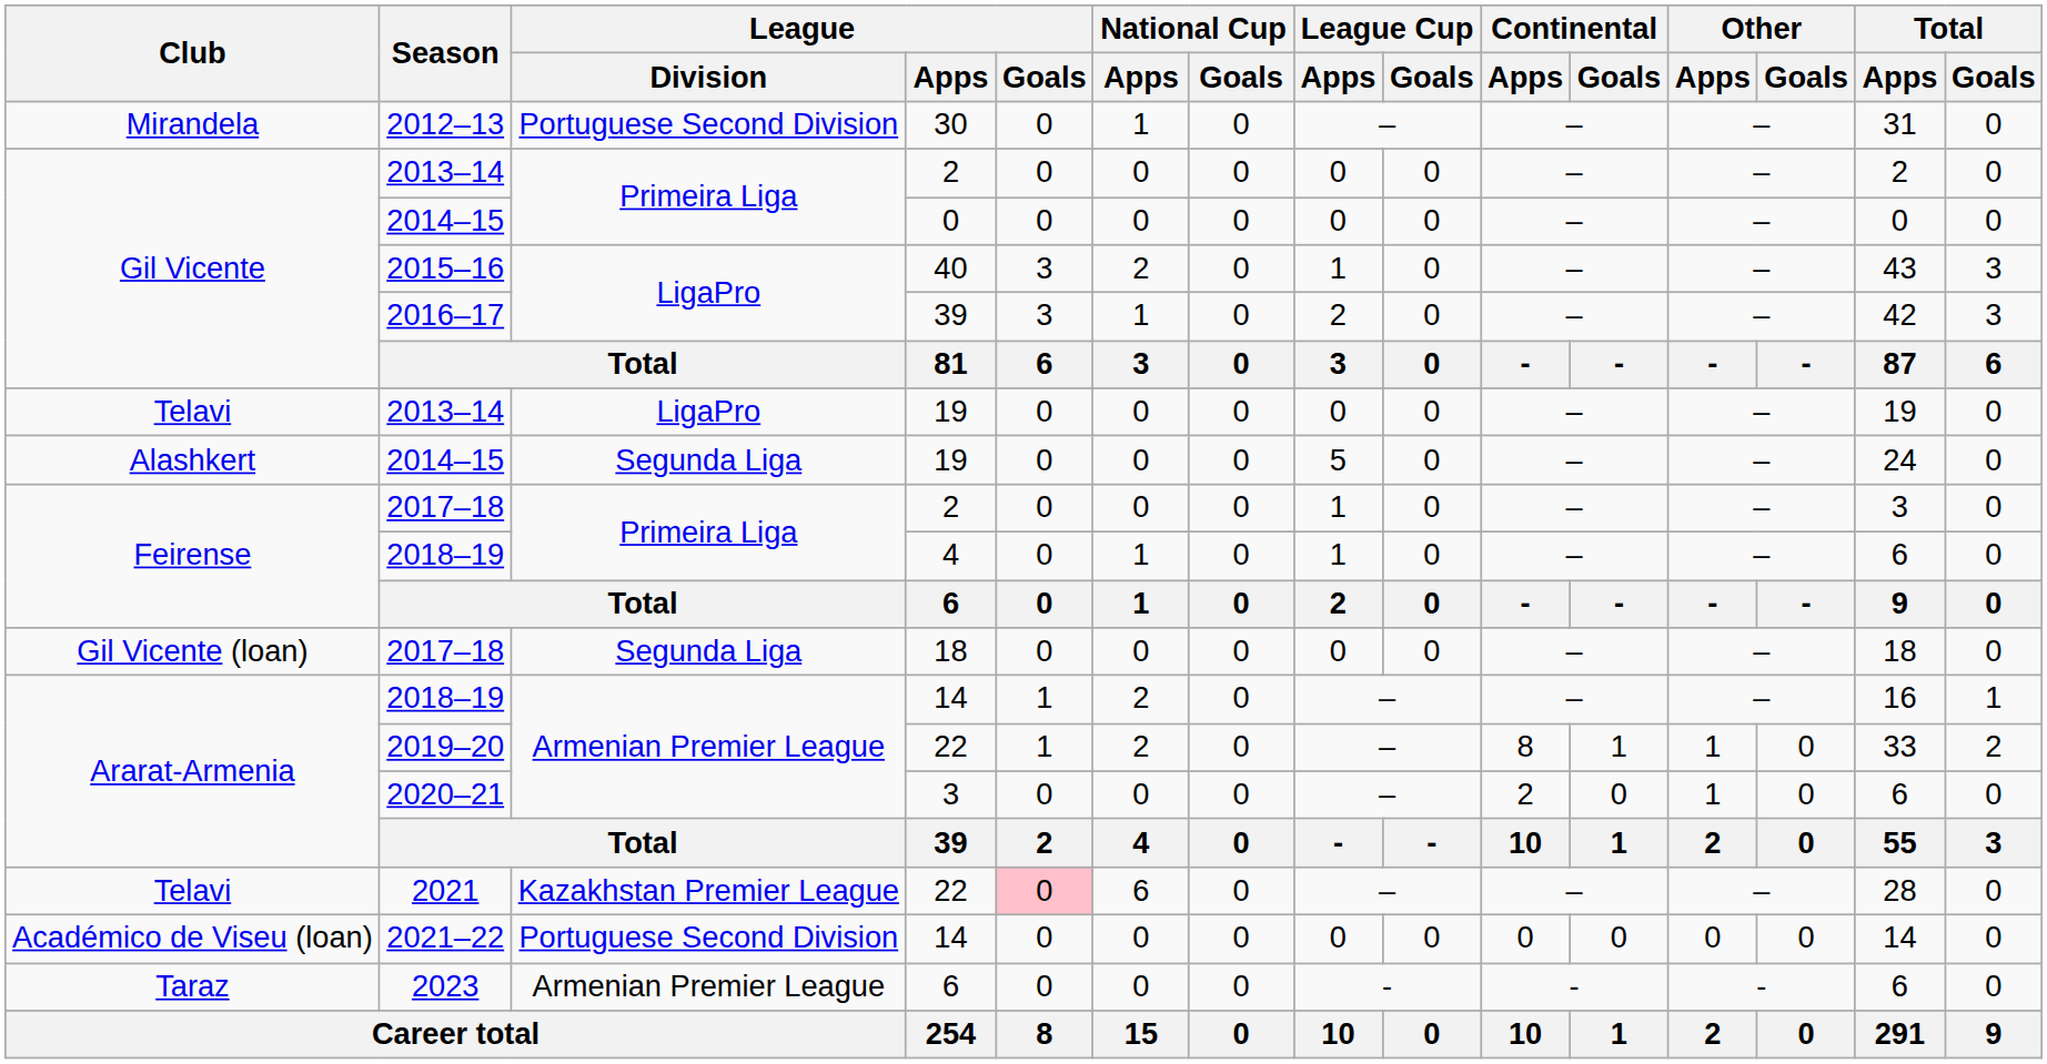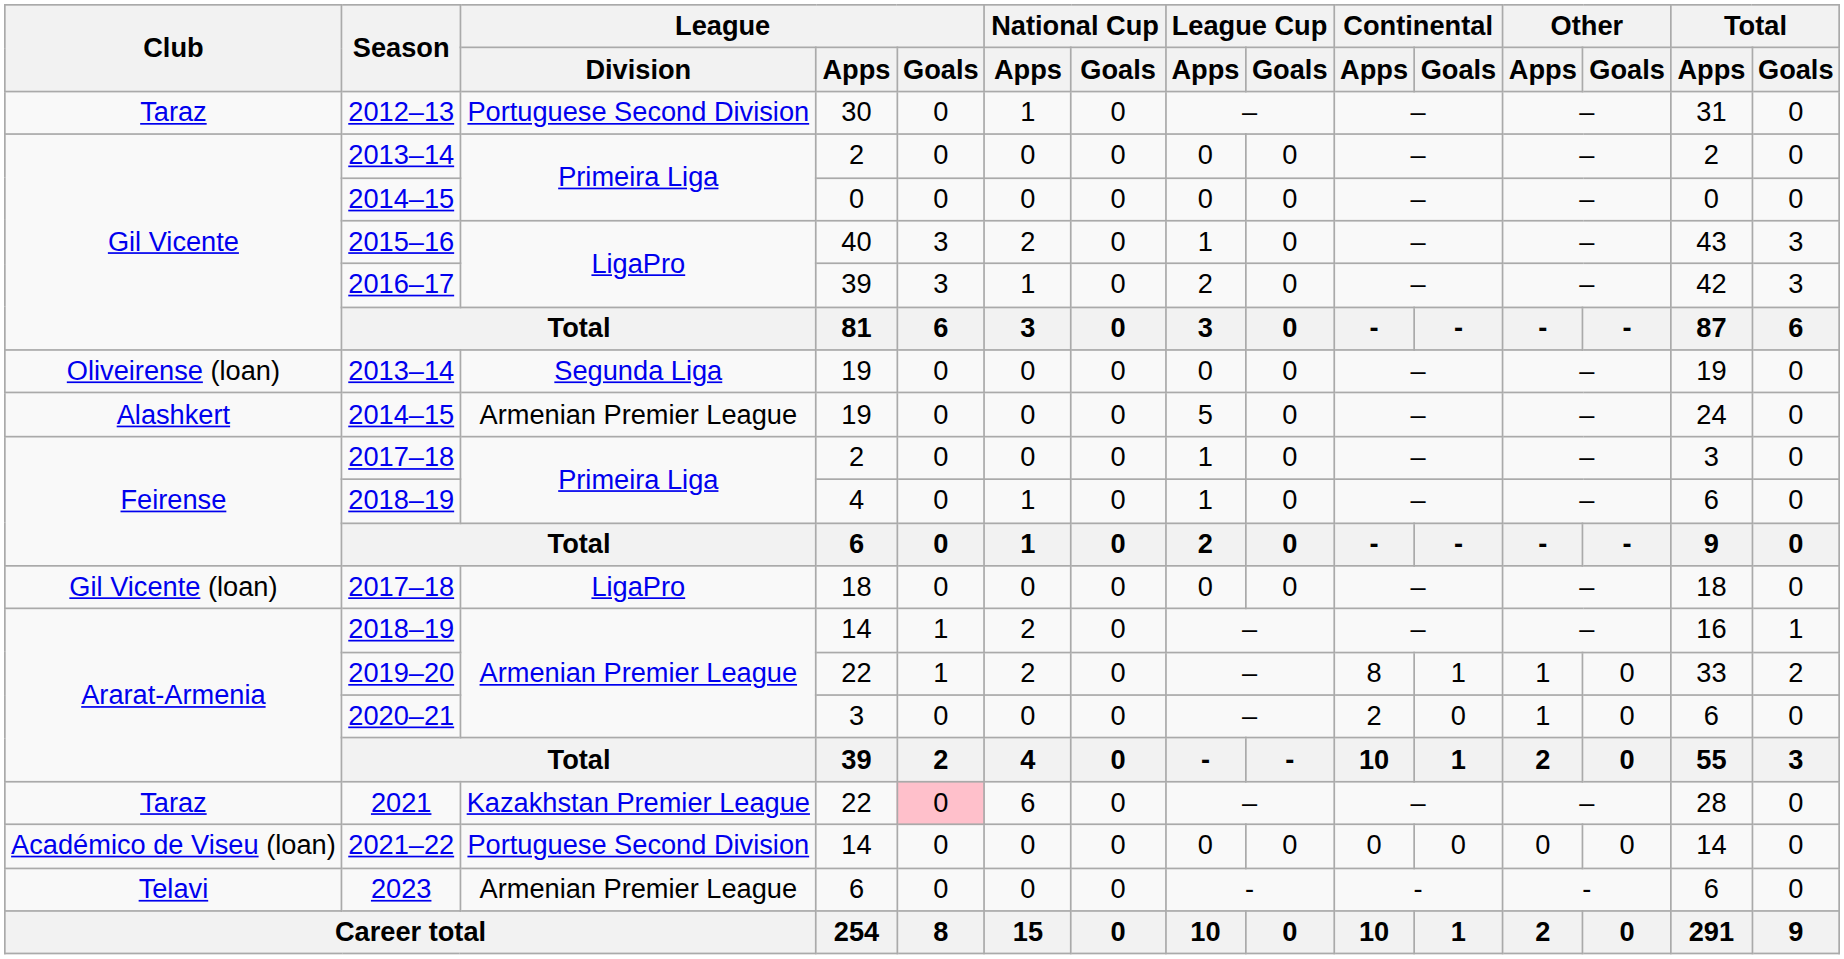2012–13 | Club: Mirandela -> Taraz
2013–14 / 19 | Club: Telavi -> Oliveirense (loan)
2013–14 / 19 | League / Division: LigaPro -> Segunda Liga
2014–15 / 19 | League / Division: Segunda Liga -> Armenian Premier League
2017–18 / 18 | League / Division: Segunda Liga -> LigaPro
2021 | Club: Telavi -> Taraz
2023 | Club: Taraz -> Telavi
